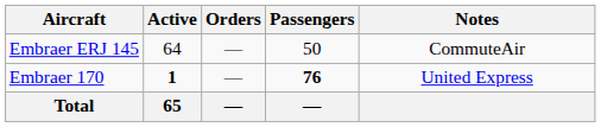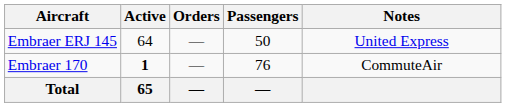Embraer ERJ 145 | Notes: CommuteAir -> United Express
Embraer 170 | Passengers: bold -> normal
Embraer 170 | Notes: United Express -> CommuteAir
